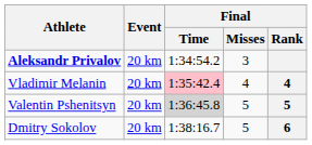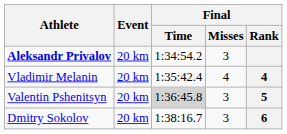Vladimir Melanin | Final / Time: pink background -> no background
Valentin Pshenitsyn | Final / Misses: 5 -> 3
Dmitry Sokolov | Final / Misses: 5 -> 3
